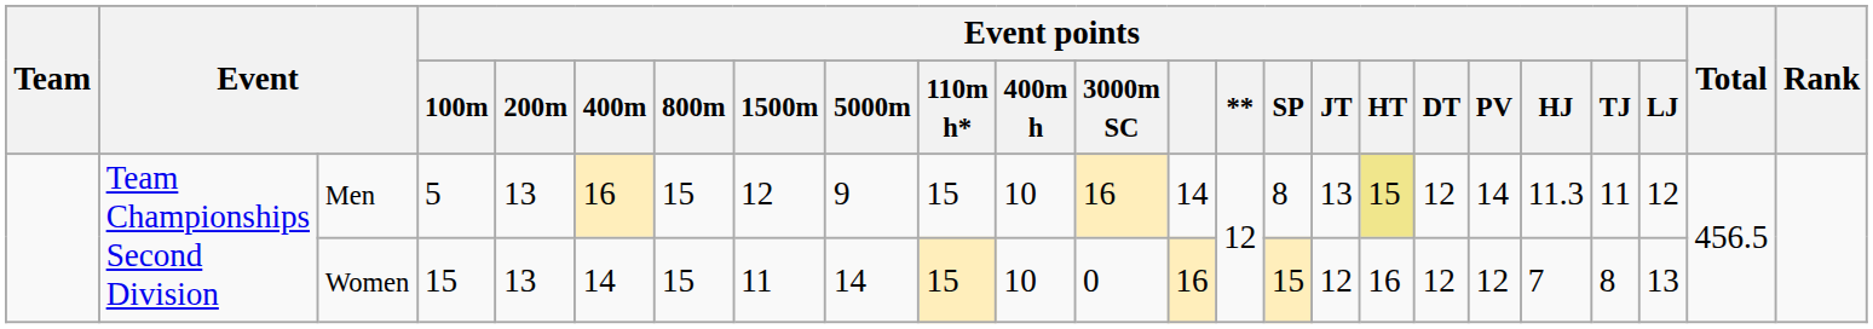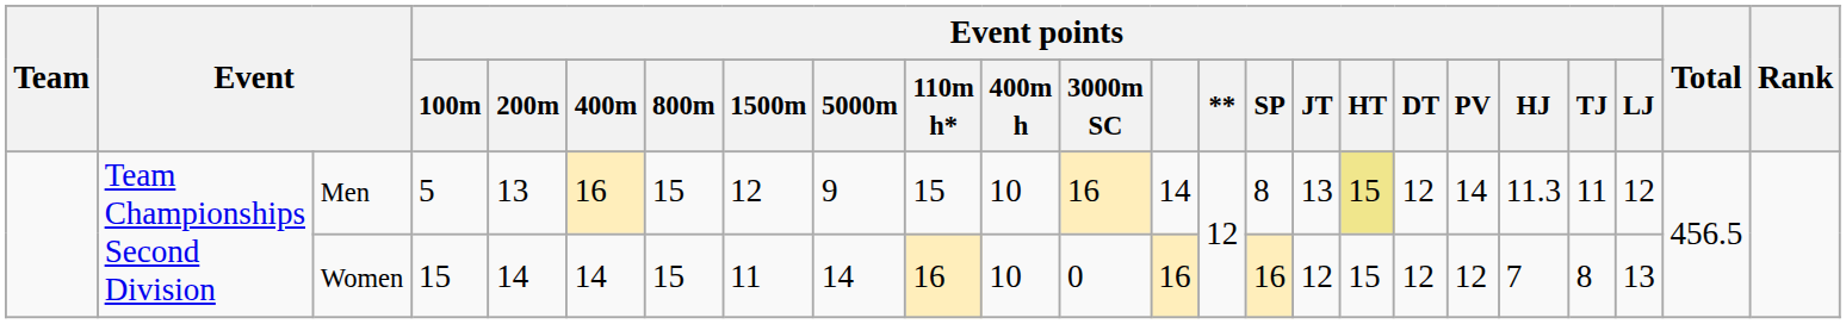Women | Event points / 200m: 13 -> 14
Women | Event points / 110m h*: 15 -> 16
Women | Event points / SP: 15 -> 16
Women | Event points / HT: 16 -> 15
